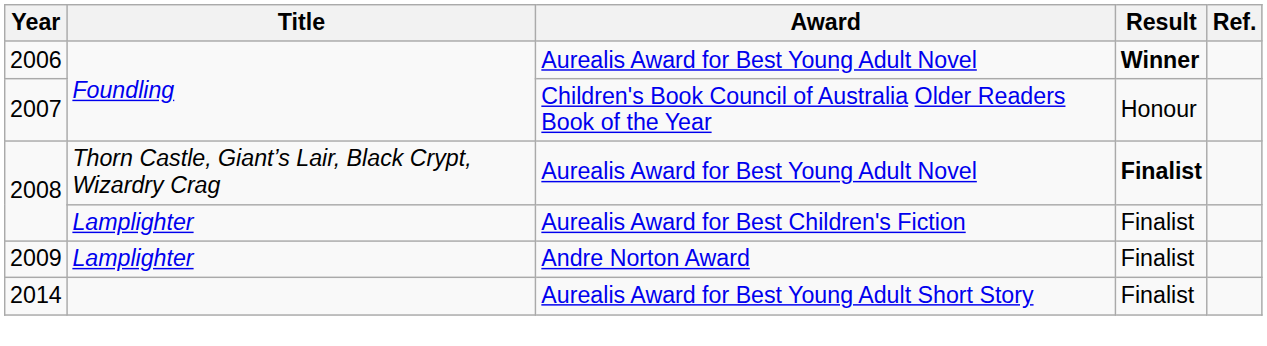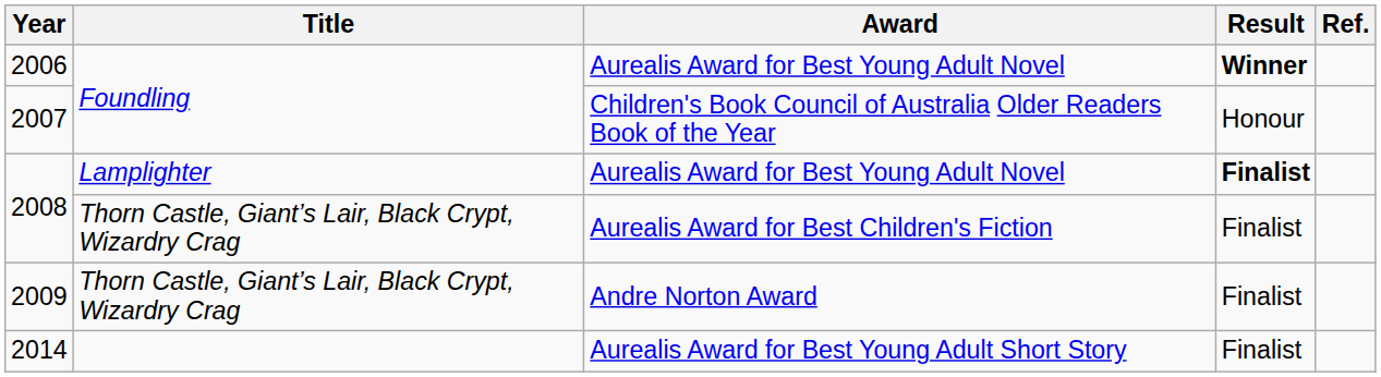2008 / Aurealis Award for Best Young Adult Novel | Title: Thorn Castle, Giant’s Lair, Black Crypt, Wizardry Crag -> Lamplighter
2008 / Aurealis Award for Best Children's Fiction | Title: Lamplighter -> Thorn Castle, Giant’s Lair, Black Crypt, Wizardry Crag
2009 | Title: Lamplighter -> Thorn Castle, Giant’s Lair, Black Crypt, Wizardry Crag
